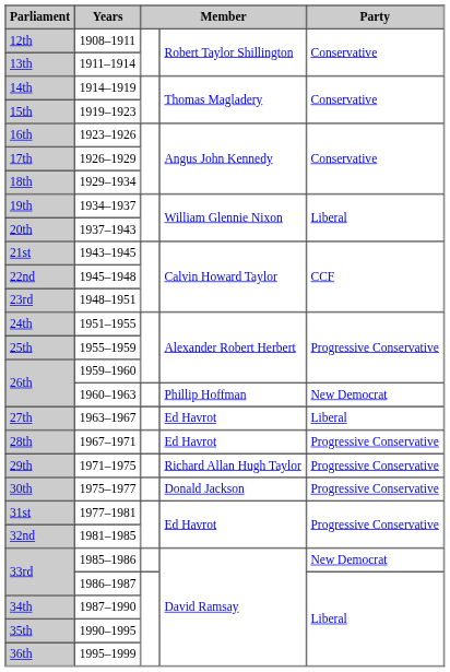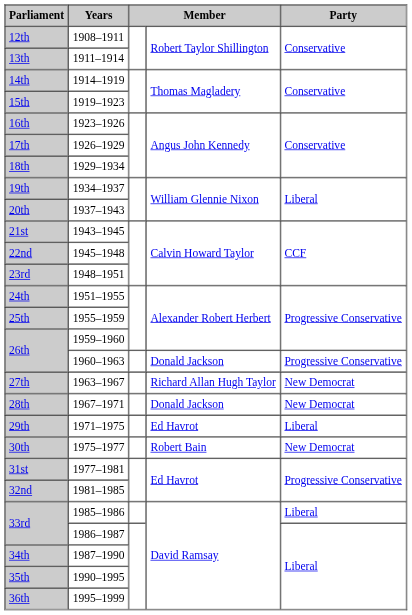26th / 1960–1963 | column 4: Phillip Hoffman -> Donald Jackson
26th / 1960–1963 | Party: New Democrat -> Progressive Conservative
27th | column 4: Ed Havrot -> Richard Allan Hugh Taylor
27th | Party: Liberal -> New Democrat
28th | column 4: Ed Havrot -> Donald Jackson
28th | Party: Progressive Conservative -> New Democrat
29th | column 4: Richard Allan Hugh Taylor -> Ed Havrot
29th | Party: Progressive Conservative -> Liberal
30th | column 4: Donald Jackson -> Robert Bain
30th | Party: Progressive Conservative -> New Democrat
33rd / 1985–1986 | Party: New Democrat -> Liberal
